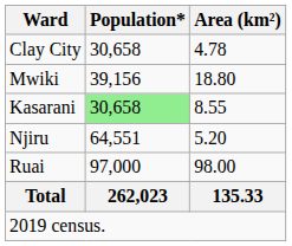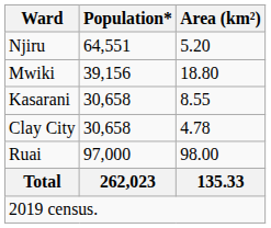rows swapped: Clay City <-> Njiru
Kasarani | Population*: lightgreen background -> no background
